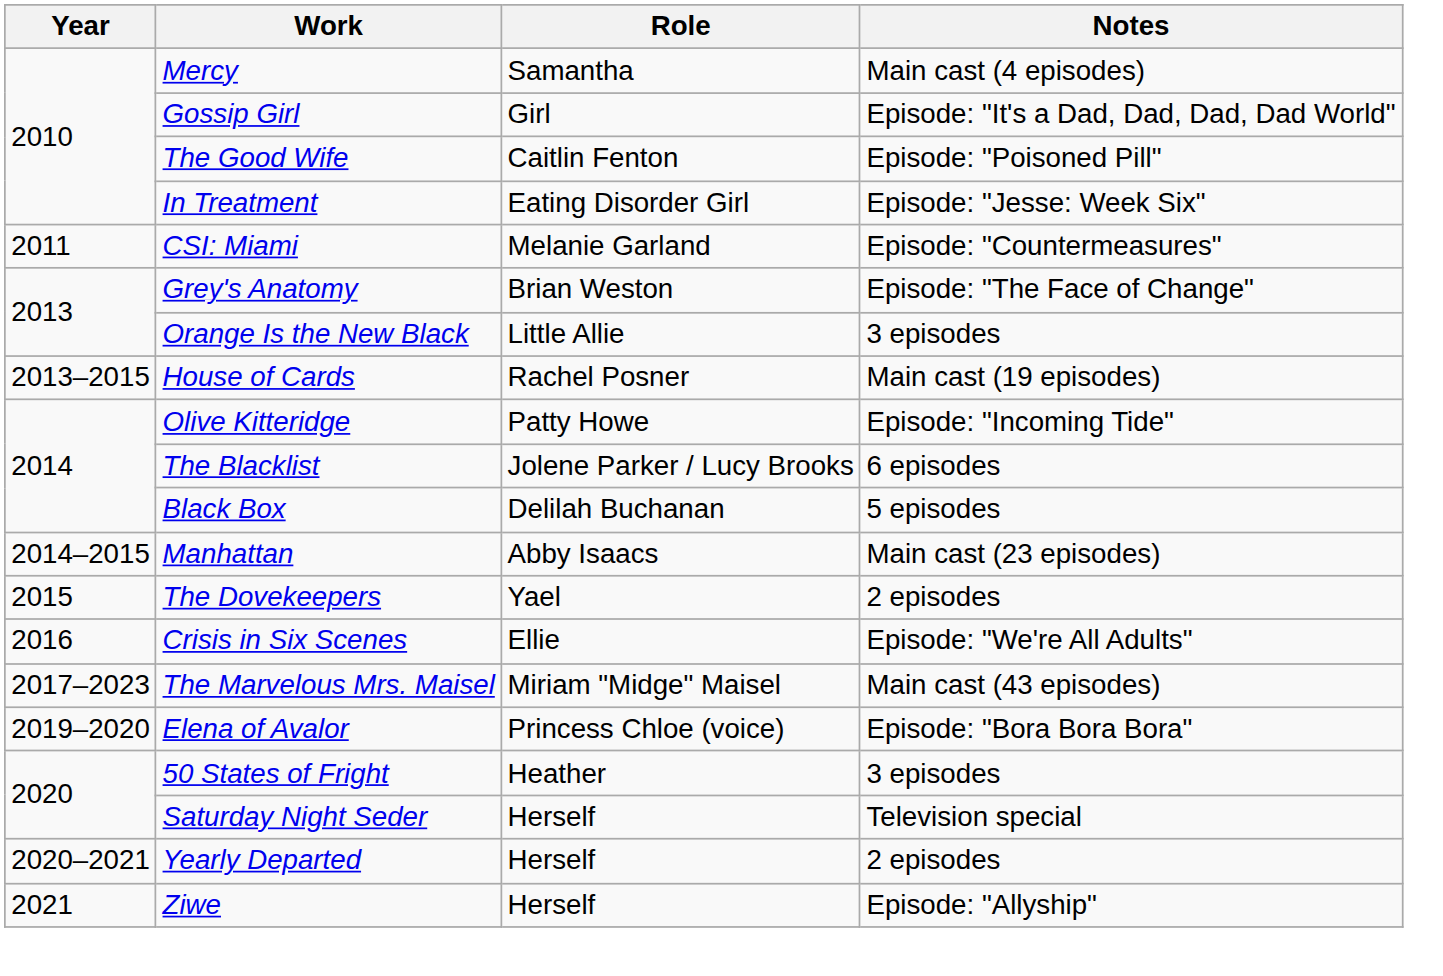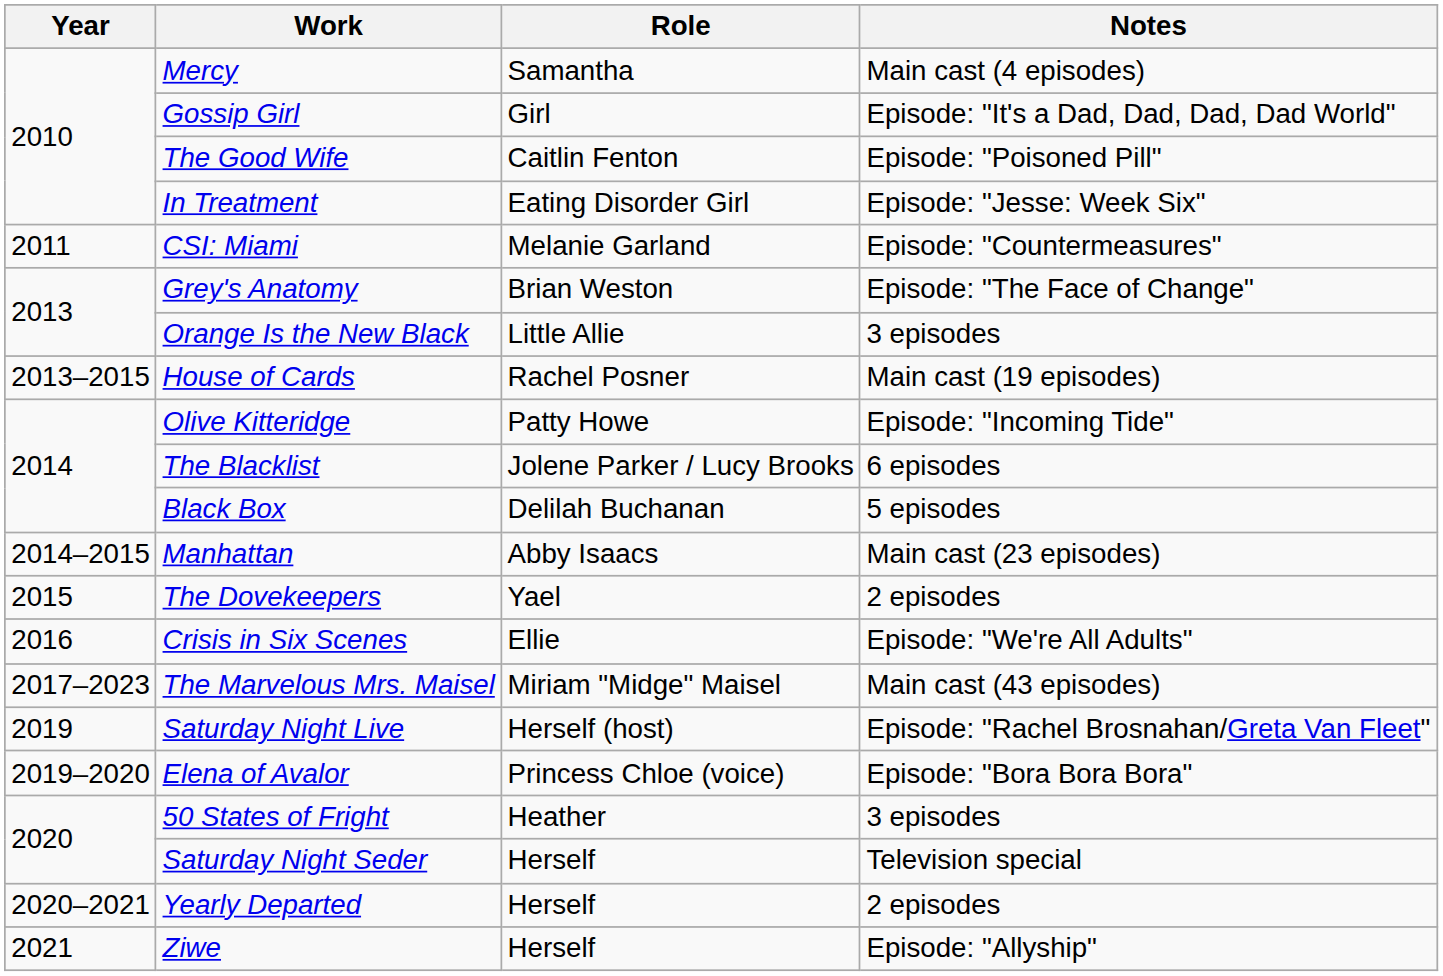+ row: 2019 | Saturday Night Live | Herself (host) | Episode: "Rachel Brosnahan/Greta Van Fleet"
